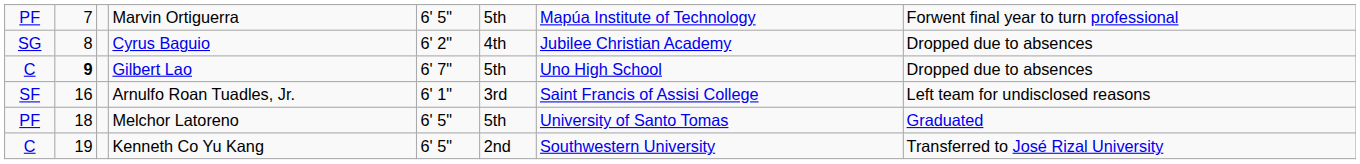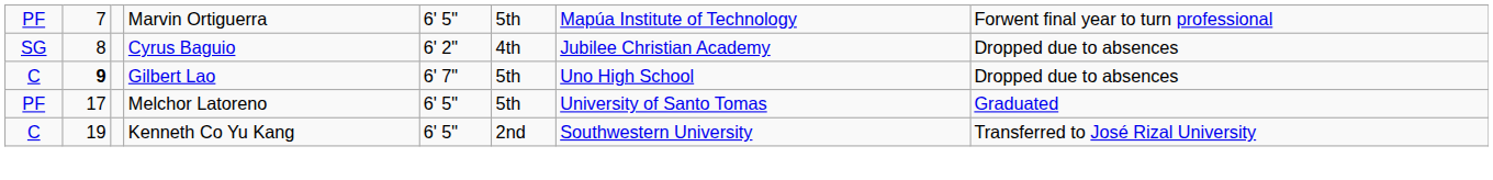- row: SF | 16 | Arnulfo Roan Tuadles, Jr. | 6' 1" | 3rd | Saint Francis of Assisi College | Left team for undisclosed reasons
Melchor Latoreno | column 2: 18 -> 17
